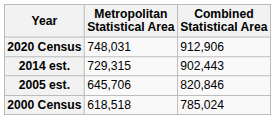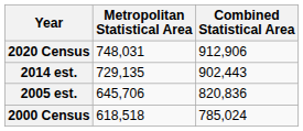2014 est. | Metropolitan Statistical Area: 729,315 -> 729,135
2005 est. | Combined Statistical Area: 820,846 -> 820,836
